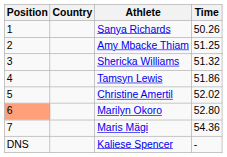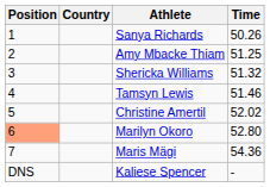Tamsyn Lewis | Time: 51.86 -> 51.46
